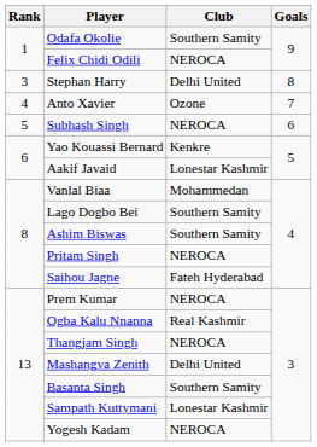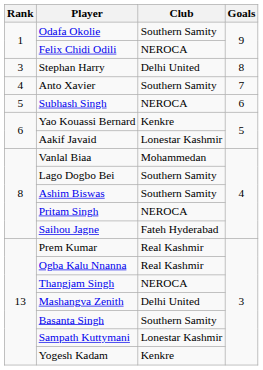Anto Xavier | Club: Ozone -> Southern Samity
Prem Kumar | Club: NEROCA -> Real Kashmir
Yogesh Kadam | Club: NEROCA -> Kenkre
